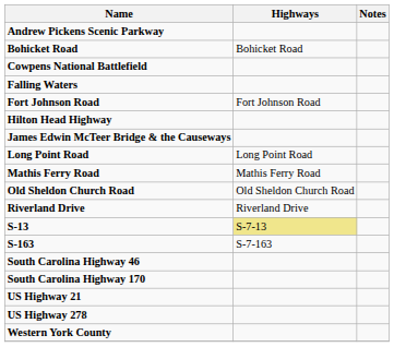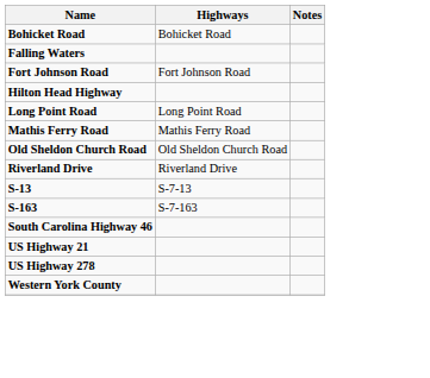- row: Andrew Pickens Scenic Parkway
- row: Cowpens National Battlefield
- row: James Edwin McTeer Bridge & the Causeways
S-13 | Highways: khaki background -> no background
- row: South Carolina Highway 170
